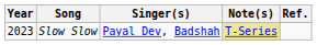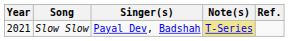Slow Slow | Year: 2023 -> 2021
